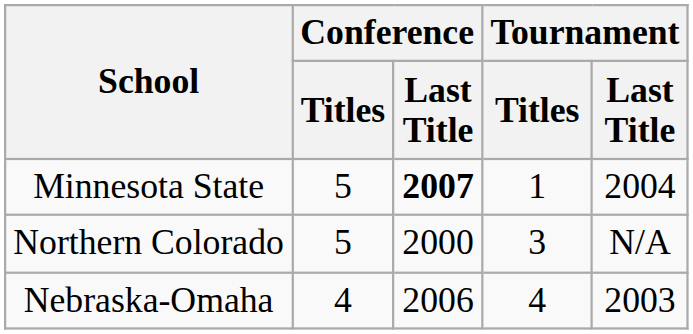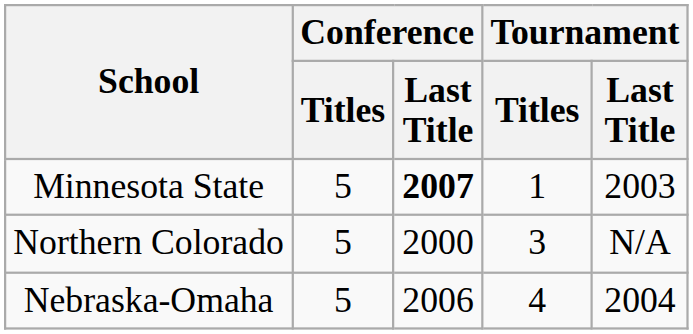Minnesota State | Tournament / Last Title: 2004 -> 2003
Nebraska-Omaha | Conference / Titles: 4 -> 5
Nebraska-Omaha | Tournament / Last Title: 2003 -> 2004
